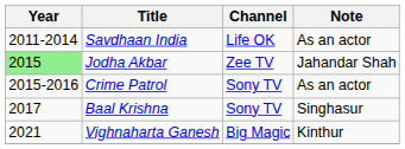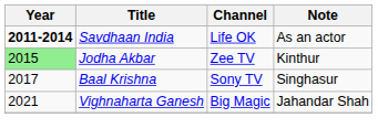Savdhaan India | Year: normal -> bold
Jodha Akbar | Note: Jahandar Shah -> Kinthur
- row: 2015-2016 | Crime Patrol | Sony TV | As an actor
Vighnaharta Ganesh | Note: Kinthur -> Jahandar Shah
